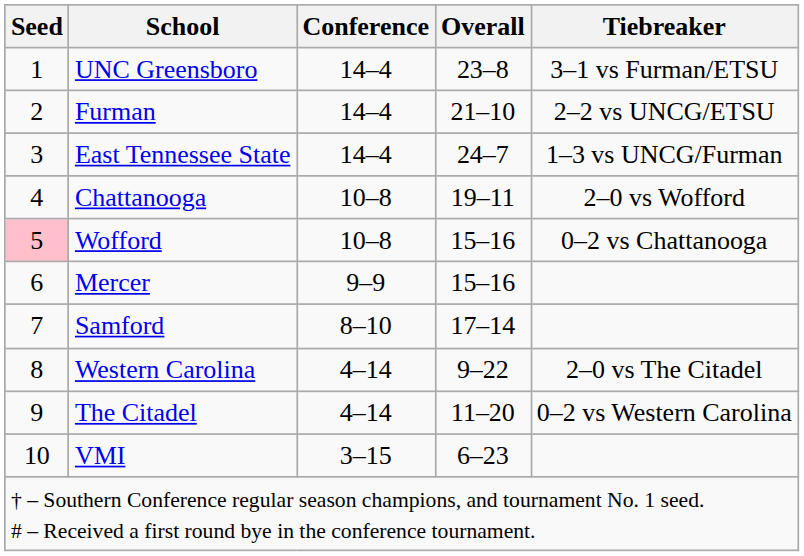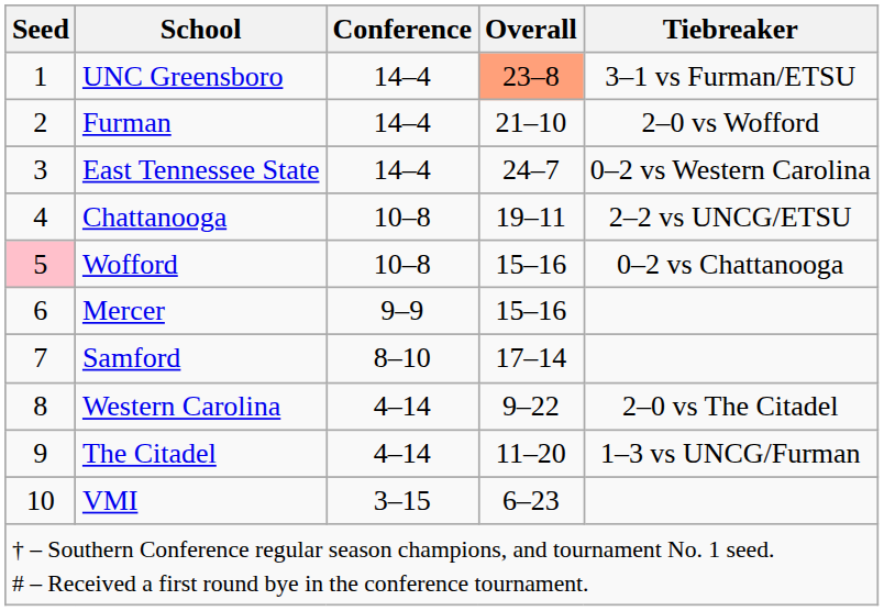UNC Greensboro | Overall: no background -> lightsalmon background
Furman | Tiebreaker: 2–2 vs UNCG/ETSU -> 2–0 vs Wofford
East Tennessee State | Tiebreaker: 1–3 vs UNCG/Furman -> 0–2 vs Western Carolina
Chattanooga | Tiebreaker: 2–0 vs Wofford -> 2–2 vs UNCG/ETSU
The Citadel | Tiebreaker: 0–2 vs Western Carolina -> 1–3 vs UNCG/Furman
